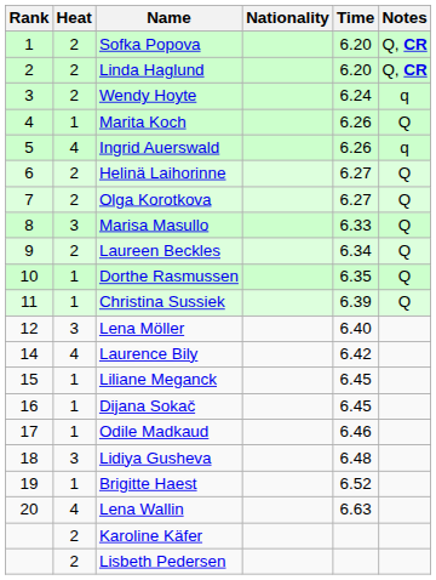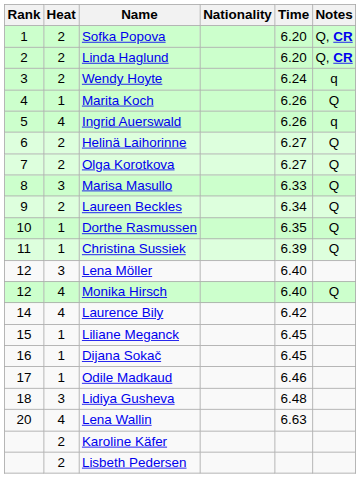+ row: 12 | 4 | Monika Hirsch | 6.40 | Q
- row: 19 | 1 | Brigitte Haest | 6.52
